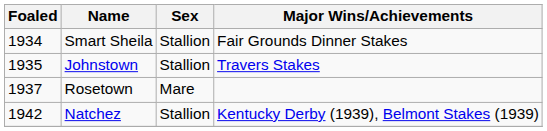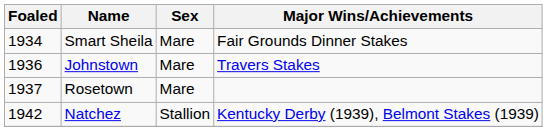Smart Sheila | Sex: Stallion -> Mare
Johnstown | Foaled: 1935 -> 1936
Johnstown | Sex: Stallion -> Mare
